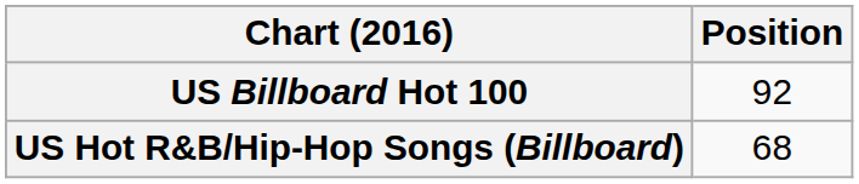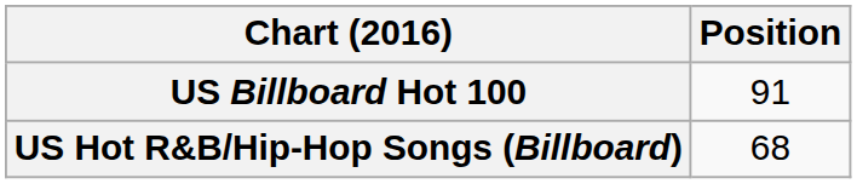US Billboard Hot 100 | Position: 92 -> 91
